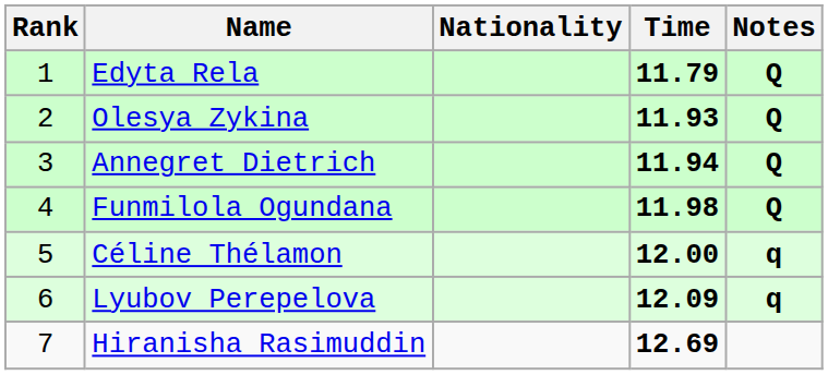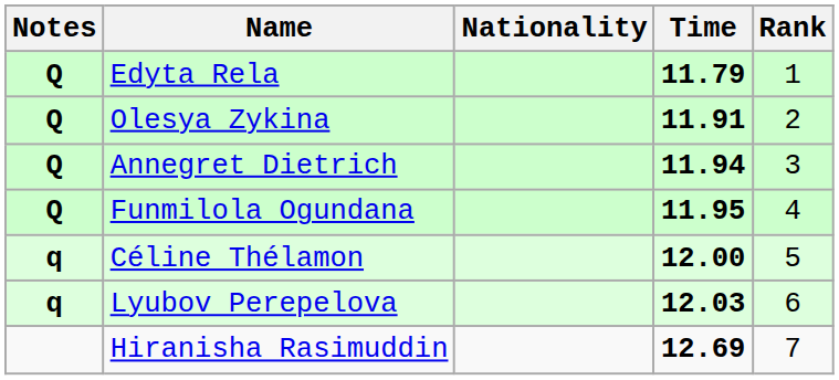columns swapped: Rank <-> Notes
Olesya Zykina | Time: 11.93 -> 11.91
Funmilola Ogundana | Time: 11.98 -> 11.95
Lyubov Perepelova | Time: 12.09 -> 12.03
